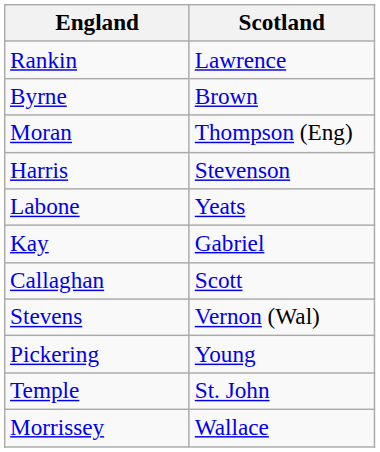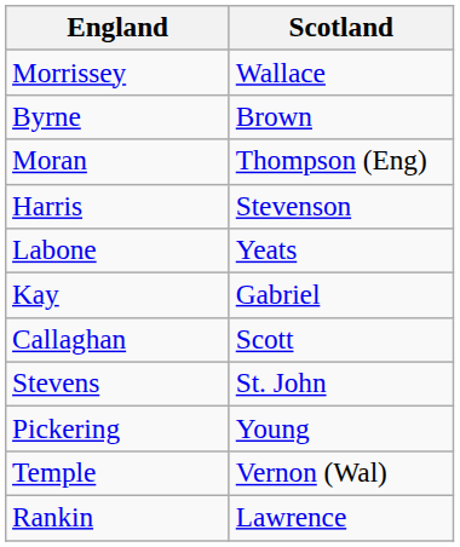rows swapped: Rankin <-> Morrissey
Stevens | Scotland: Vernon (Wal) -> St. John
Temple | Scotland: St. John -> Vernon (Wal)
